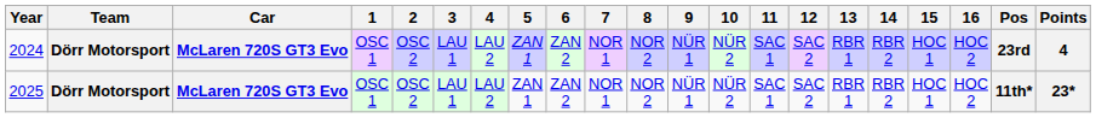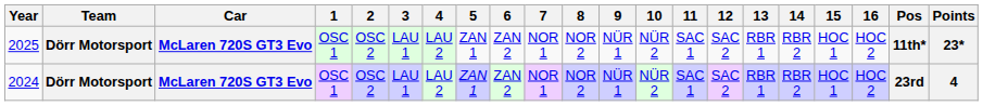rows swapped: 2024 <-> 2025
